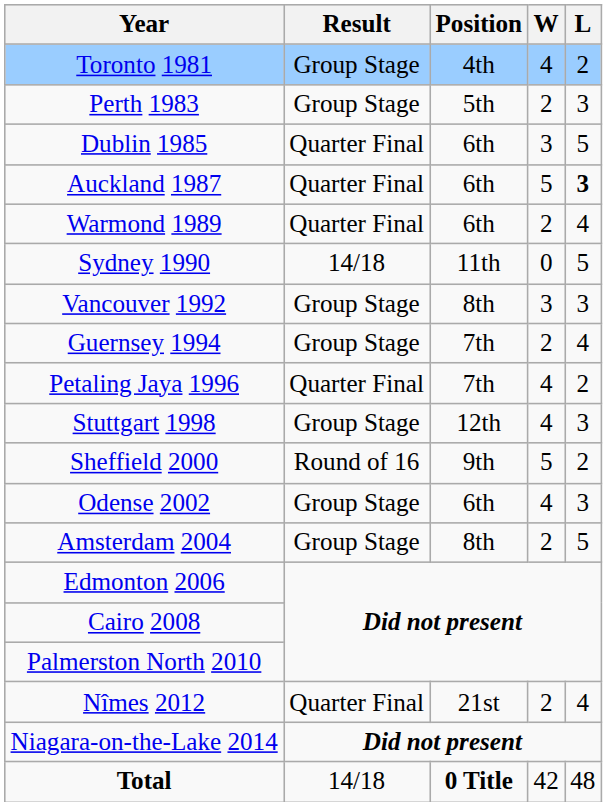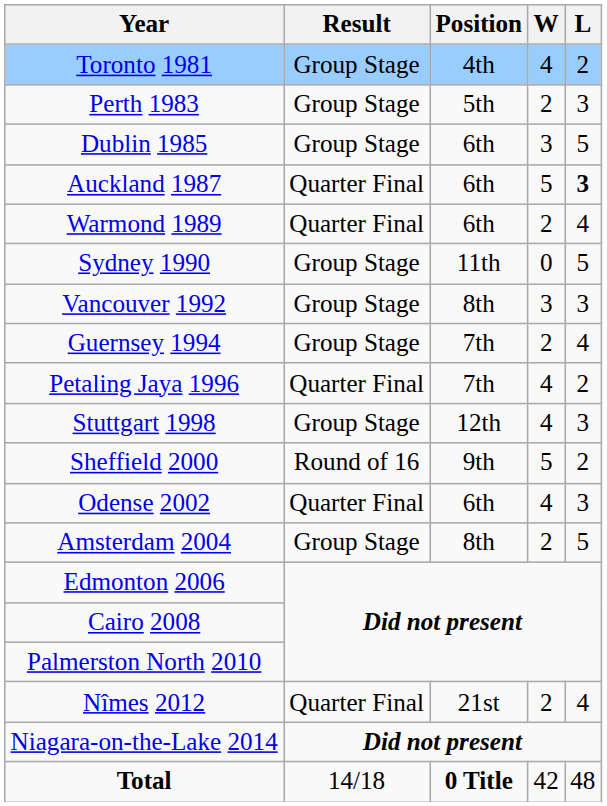Dublin 1985 | Result: Quarter Final -> Group Stage
Sydney 1990 | Result: 14/18 -> Group Stage
Odense 2002 | Result: Group Stage -> Quarter Final
